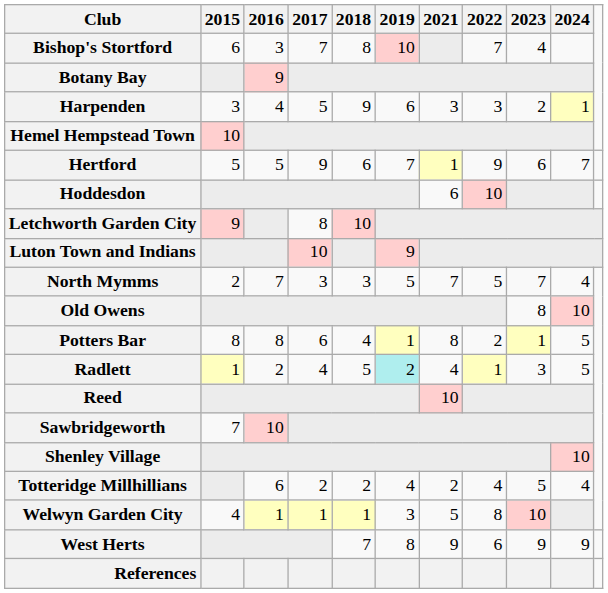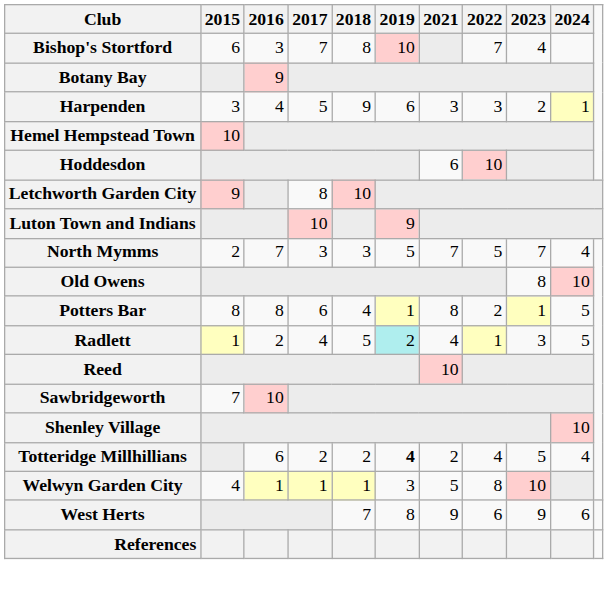- row: Hertford | 5 | 5 | 9 | 6 | 7 | 1 | 9 | 6 | 7
Totteridge Millhillians | 2019: normal -> bold
West Herts | 2024: 9 -> 6
